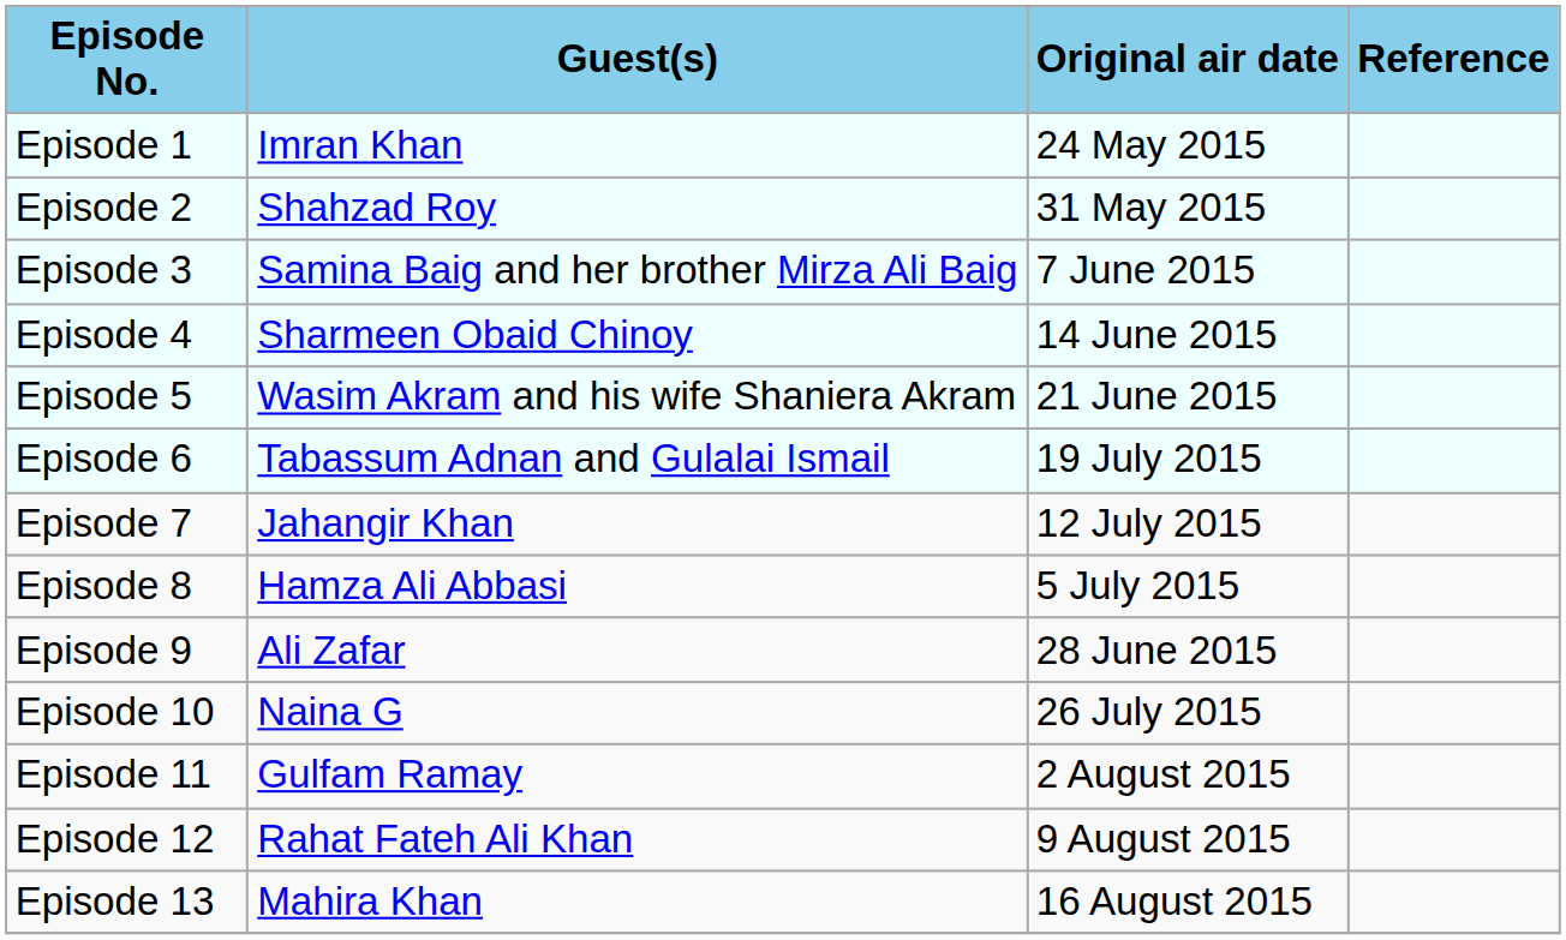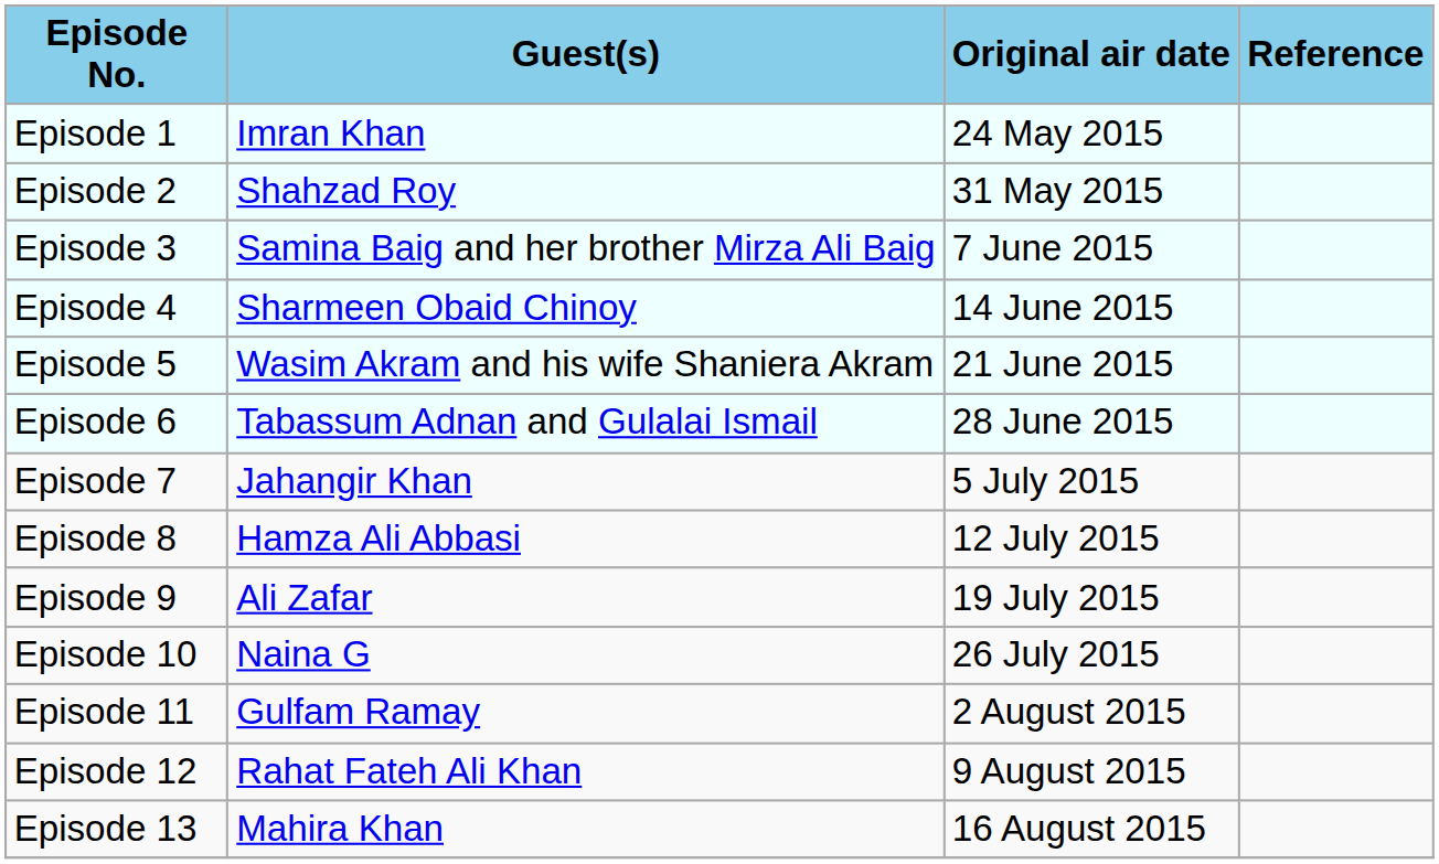Episode 6 | Original air date: 19 July 2015 -> 28 June 2015
Episode 7 | Original air date: 12 July 2015 -> 5 July 2015
Episode 8 | Original air date: 5 July 2015 -> 12 July 2015
Episode 9 | Original air date: 28 June 2015 -> 19 July 2015
